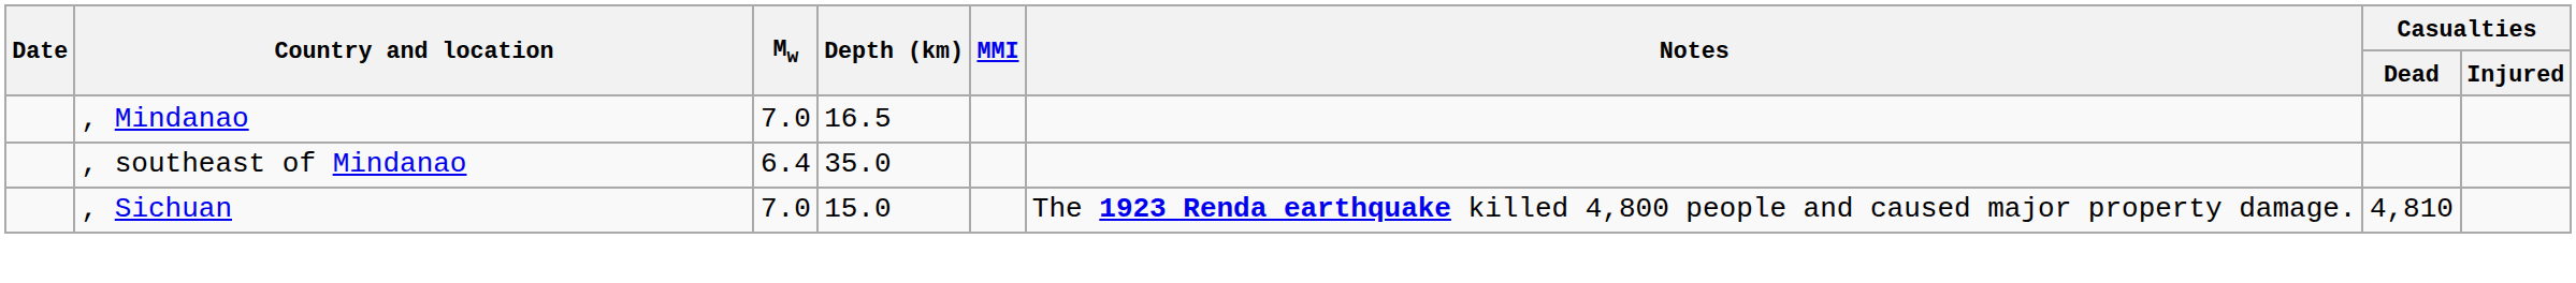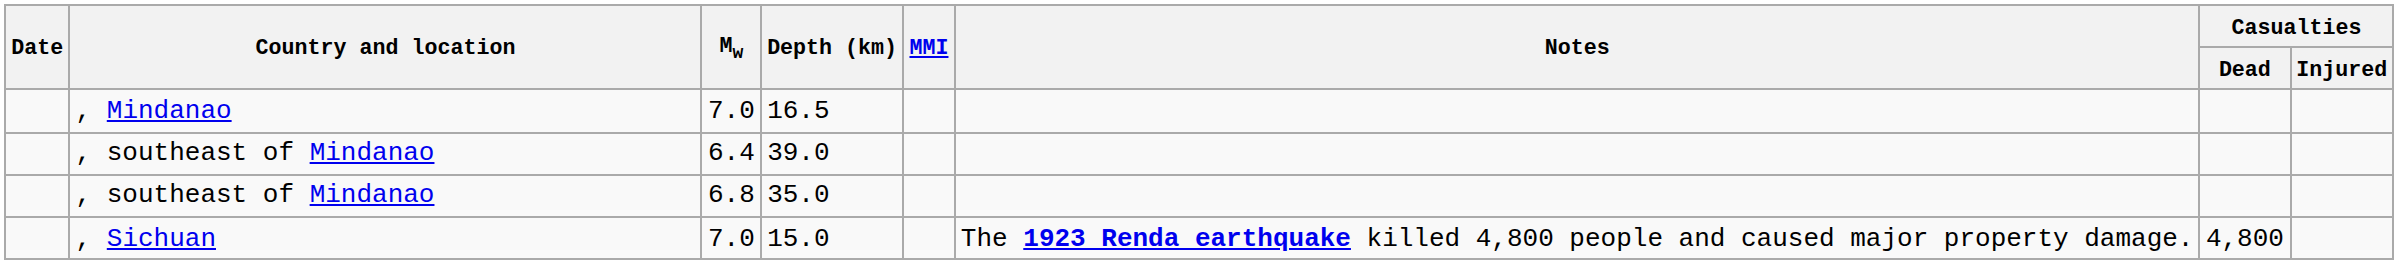, southeast of Mindanao / 6.4 | Depth (km): 35.0 -> 39.0
+ row: , southeast of Mindanao | 6.8 | 35.0
, Sichuan | Casualties / Dead: 4,810 -> 4,800
